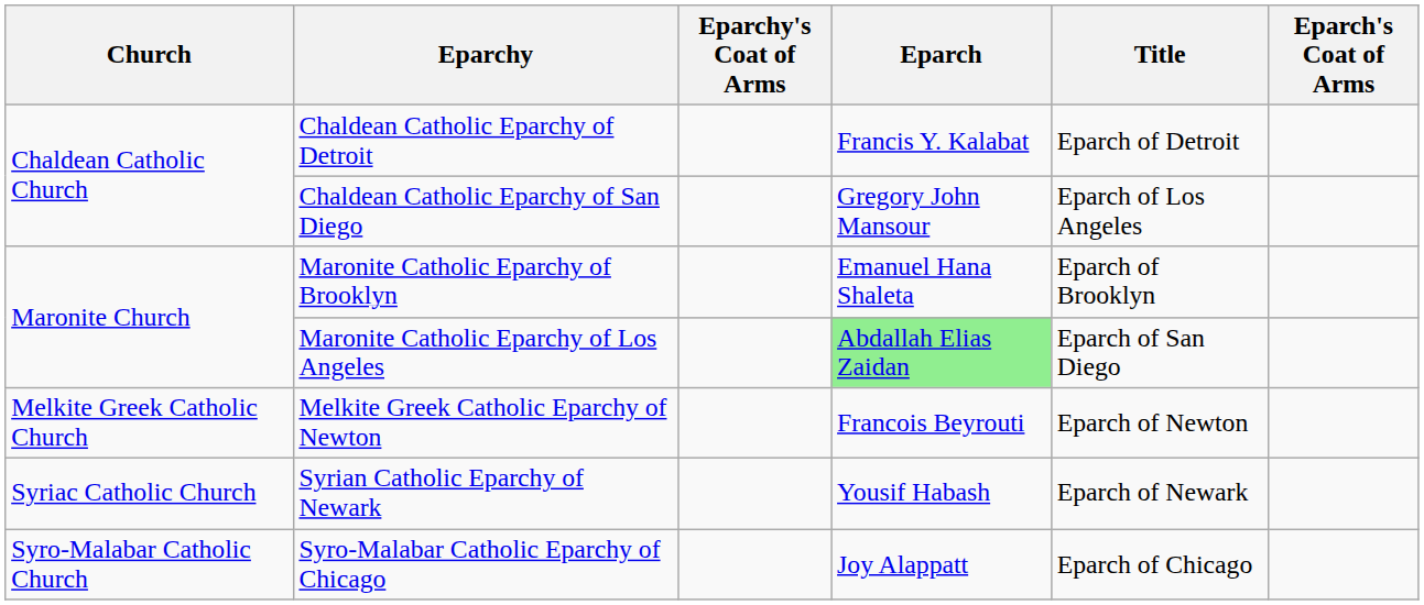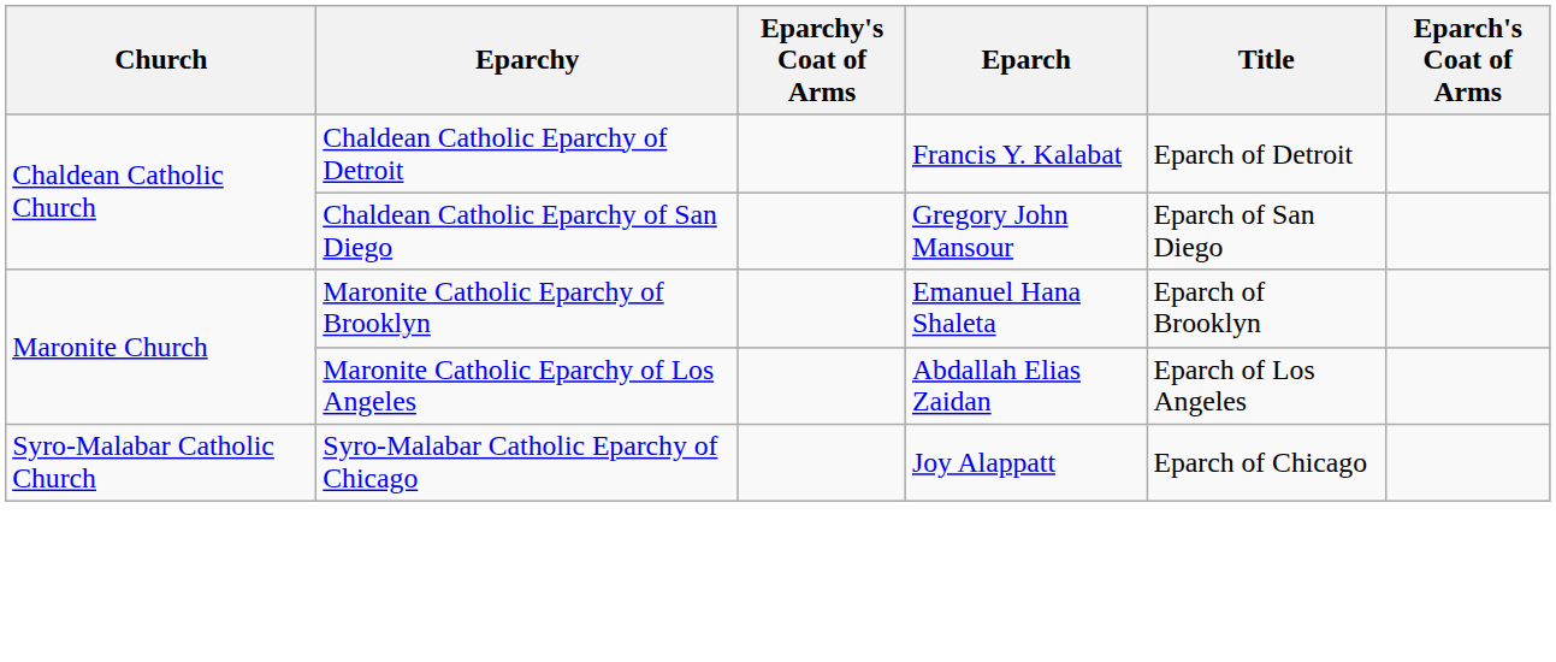Chaldean Catholic Eparchy of San Diego | Title: Eparch of Los Angeles -> Eparch of San Diego
Maronite Catholic Eparchy of Los Angeles | Eparch: lightgreen background -> no background
Maronite Catholic Eparchy of Los Angeles | Title: Eparch of San Diego -> Eparch of Los Angeles
- row: Melkite Greek Catholic Church | Melkite Greek Catholic Eparchy of Newton | Francois Beyrouti | Eparch of Newton
- row: Syriac Catholic Church | Syrian Catholic Eparchy of Newark | Yousif Habash | Eparch of Newark
